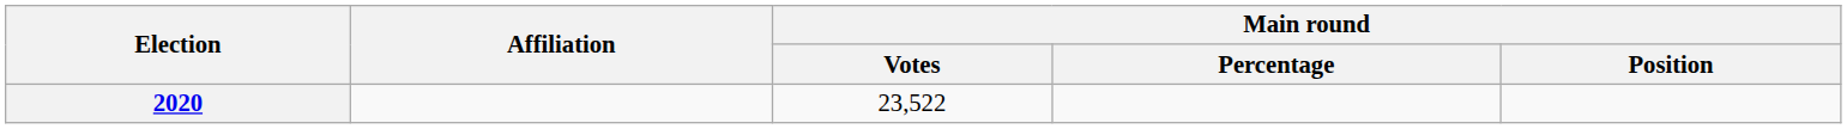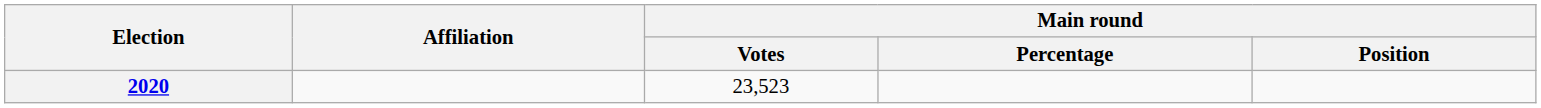2020 | Main round / Votes: 23,522 -> 23,523
